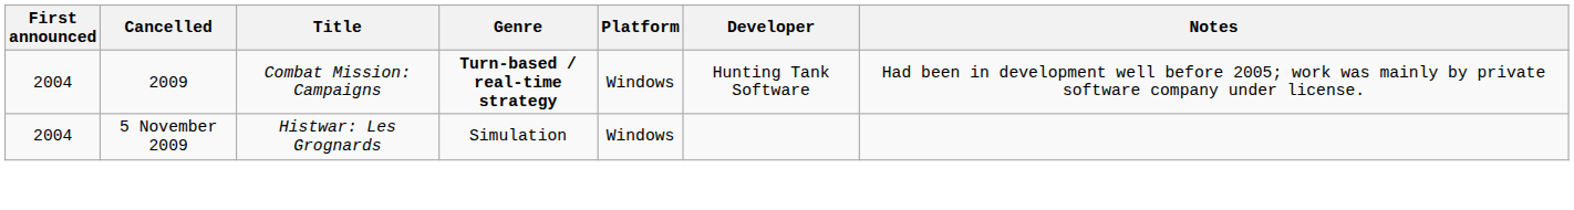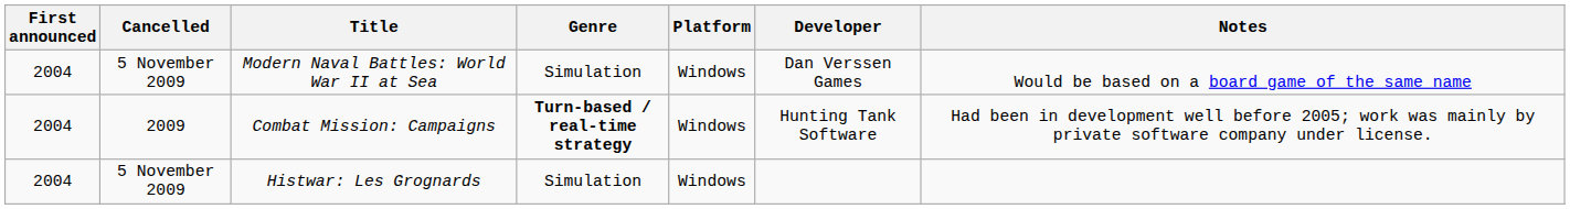+ row: 2004 | 5 November 2009 | Modern Naval Battles: World War II at Sea | Simulation | Windows | Dan Verssen Games | Would be based on a board game of the same name
